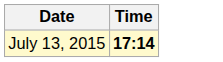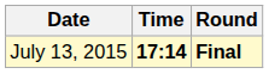+ column: Round | Final
